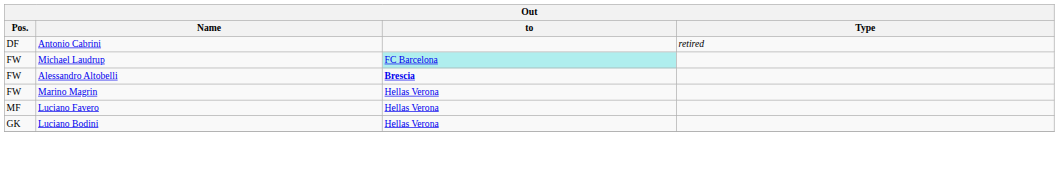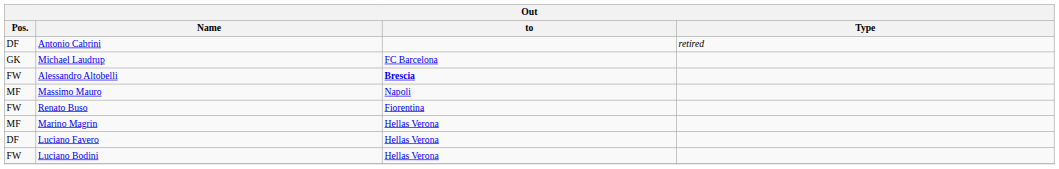Michael Laudrup | Pos.: FW -> GK
Michael Laudrup | to: paleturquoise background -> no background
+ row: MF | Massimo Mauro | Napoli
+ row: FW | Renato Buso | Fiorentina
Marino Magrin | Pos.: FW -> MF
Luciano Favero | Pos.: MF -> DF
Luciano Bodini | Pos.: GK -> FW
